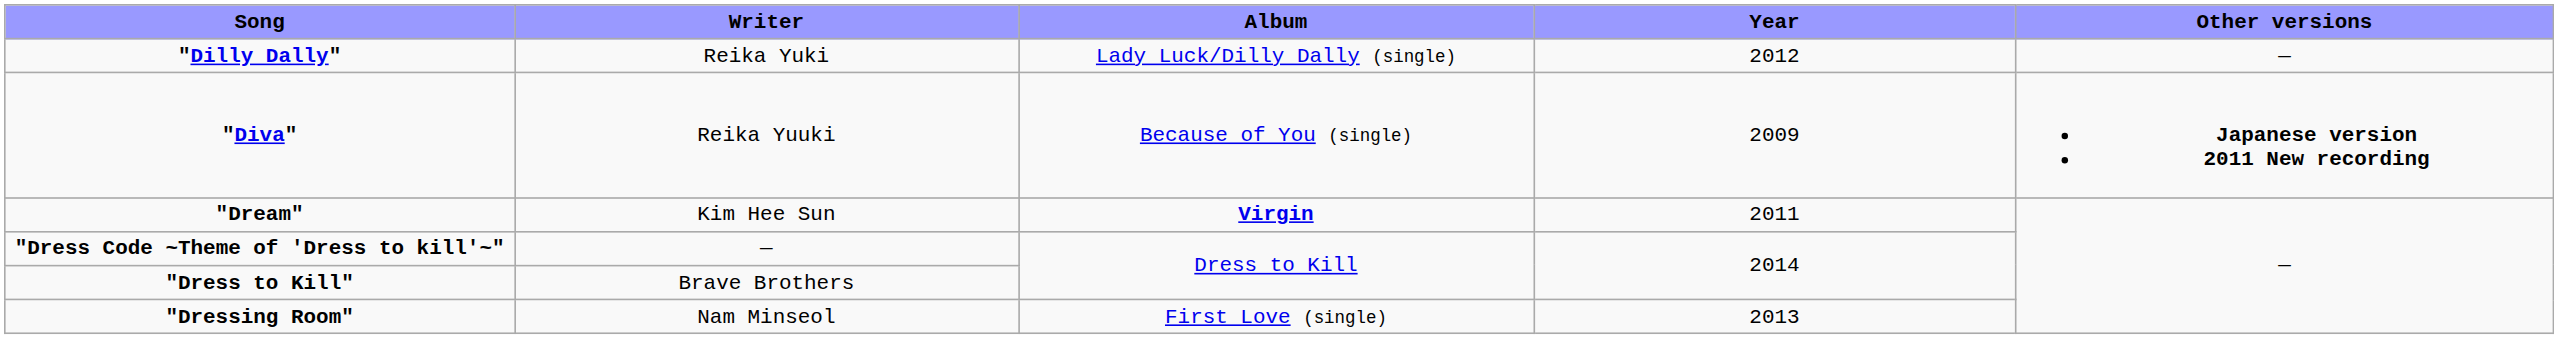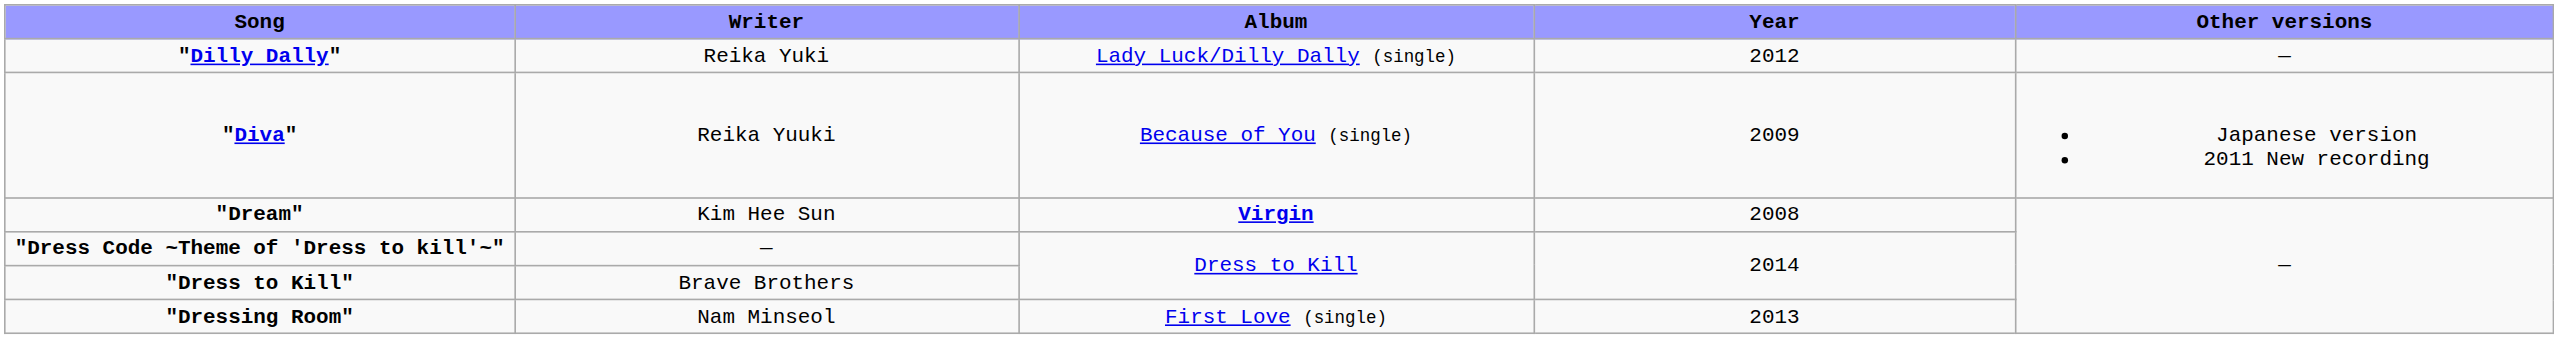"Diva" | Other versions: bold -> normal
"Dream" | Year: 2011 -> 2008
